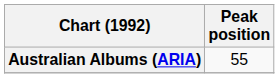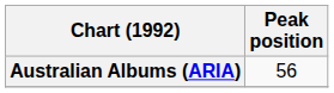Australian Albums (ARIA) | Peak position: 55 -> 56
